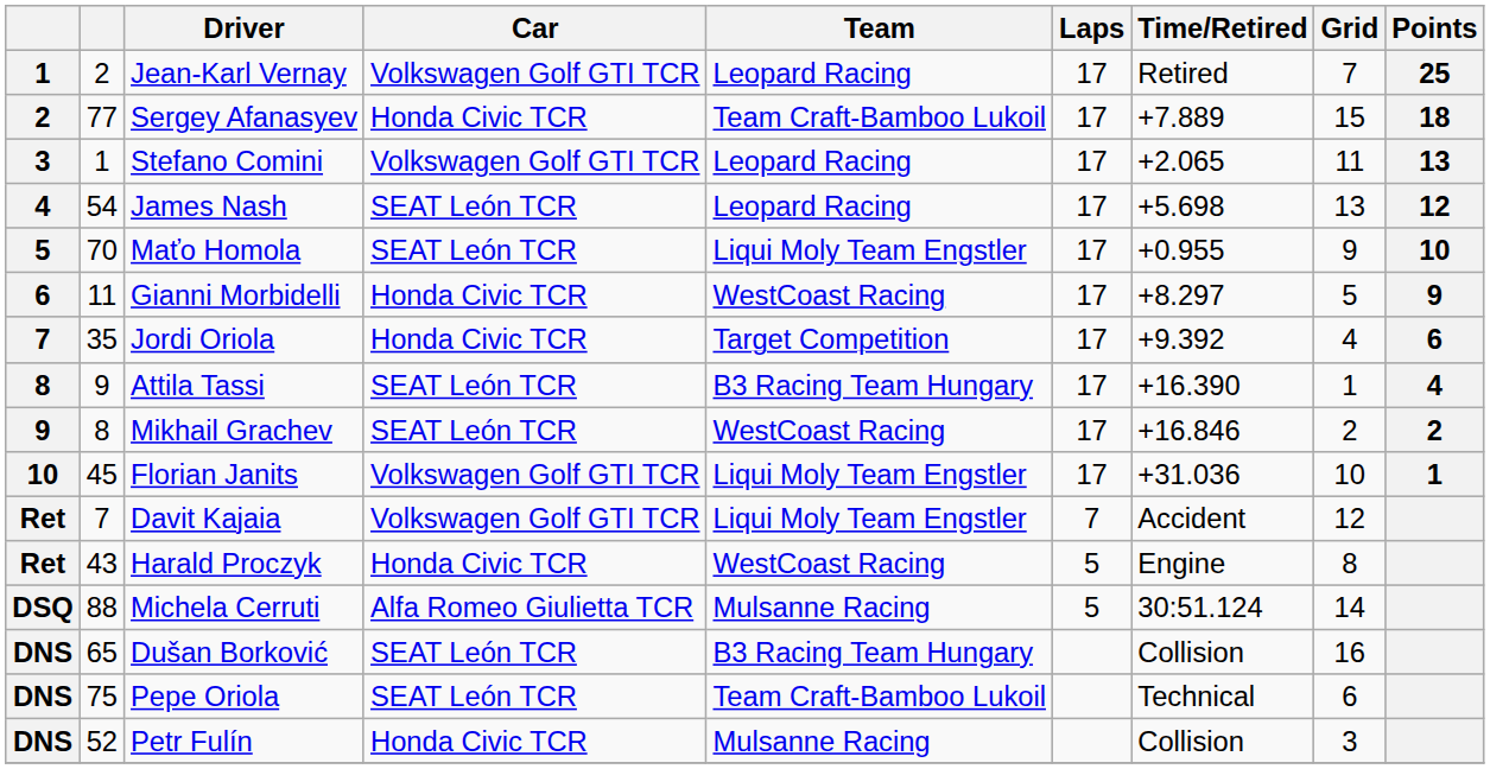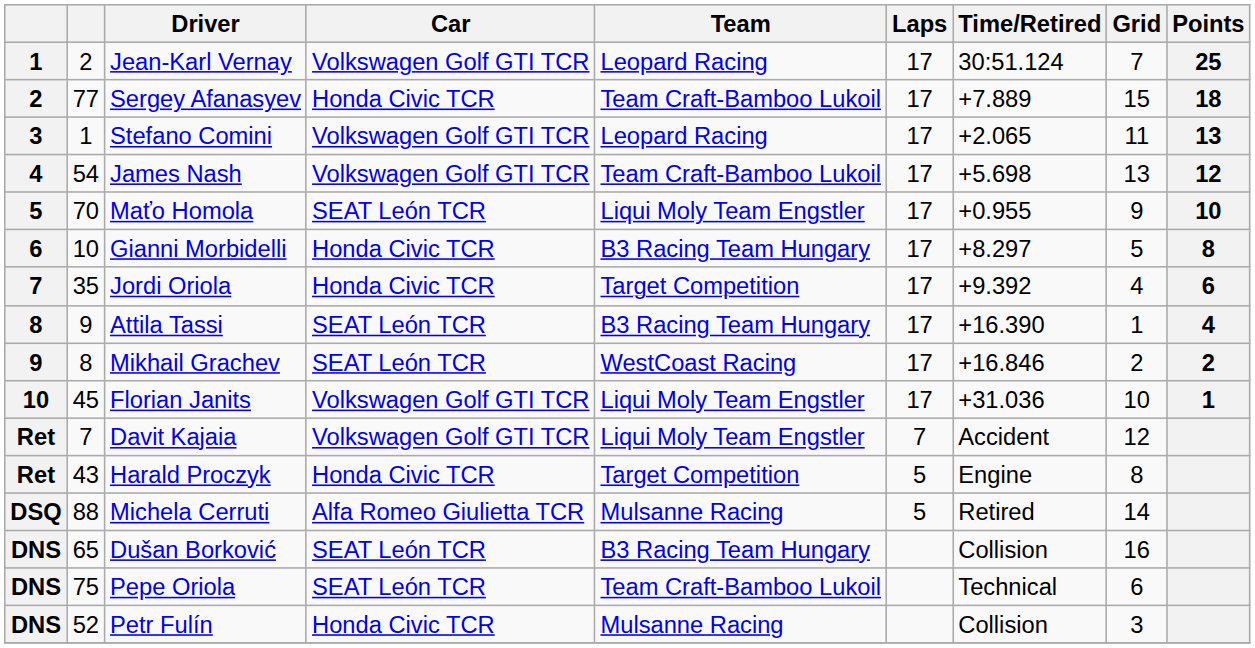Jean-Karl Vernay | Time/Retired: Retired -> 30:51.124
James Nash | Car: SEAT León TCR -> Volkswagen Golf GTI TCR
James Nash | Team: Leopard Racing -> Team Craft-Bamboo Lukoil
Gianni Morbidelli | column 2: 11 -> 10
Gianni Morbidelli | Team: WestCoast Racing -> B3 Racing Team Hungary
Gianni Morbidelli | Points: 9 -> 8
Harald Proczyk | Team: WestCoast Racing -> Target Competition
Michela Cerruti | Time/Retired: 30:51.124 -> Retired
